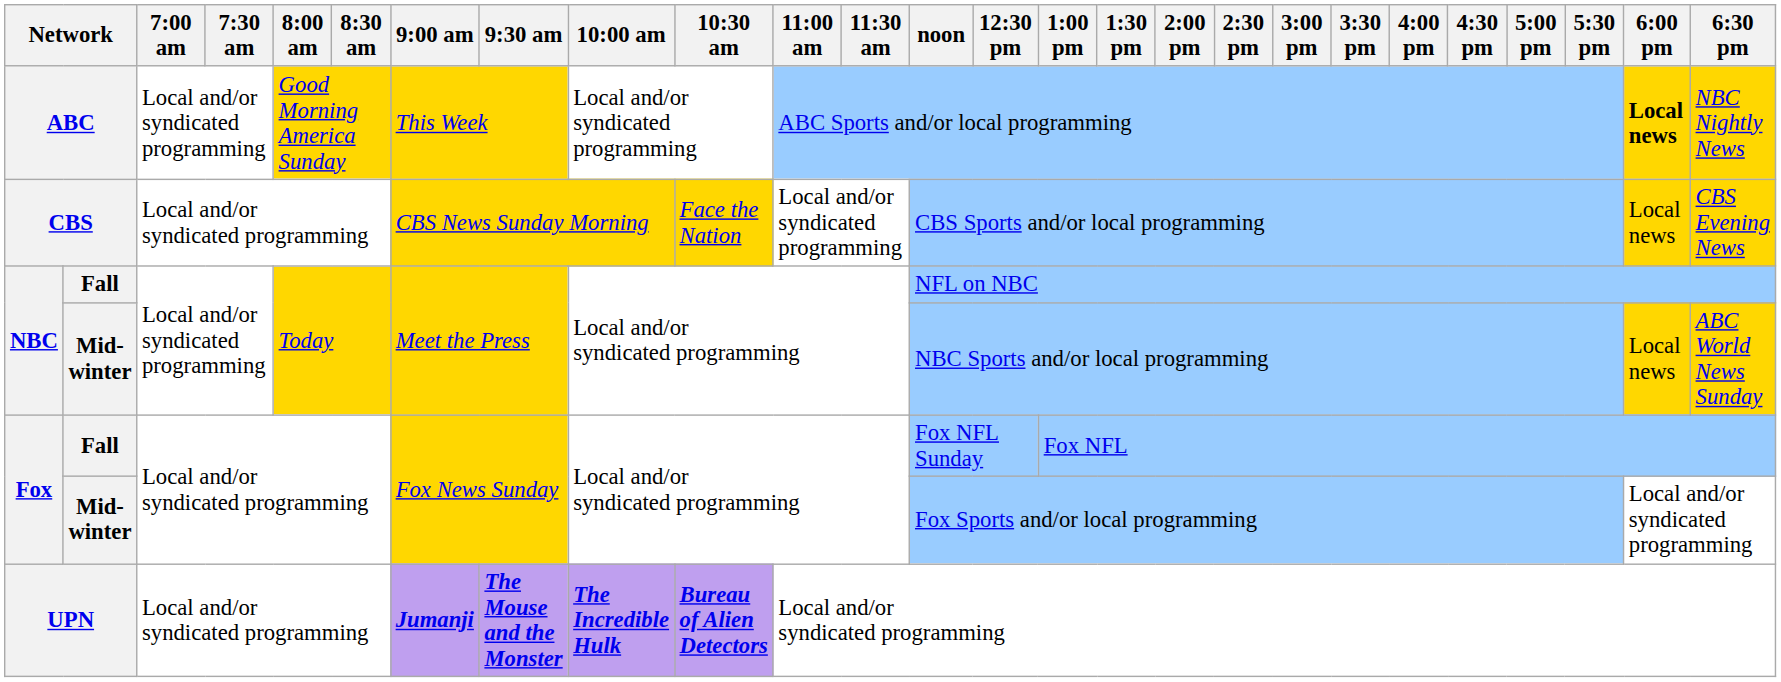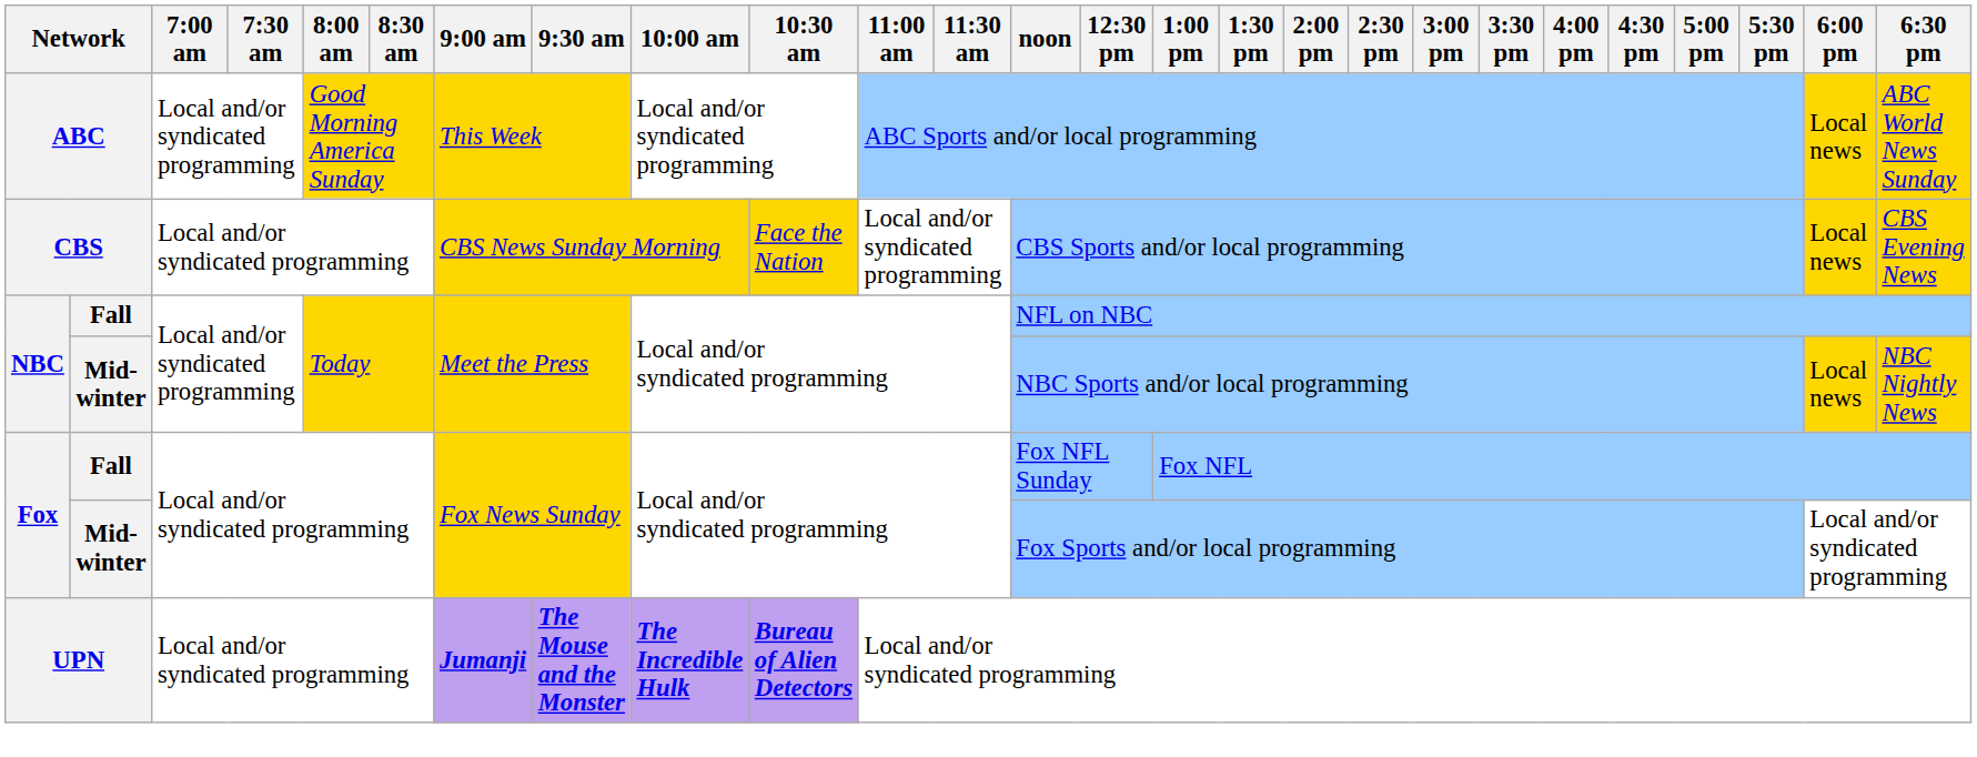ABC | 6:00 pm: bold -> normal
ABC | 6:30 pm: NBC Nightly News -> ABC World News Sunday
NBC / Mid-winter | 6:30 pm: ABC World News Sunday -> NBC Nightly News
